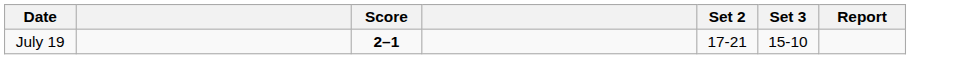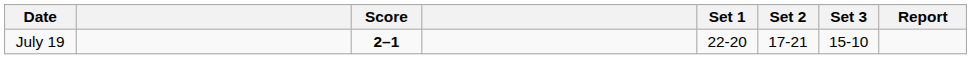+ column: Set 1 | 22-20
